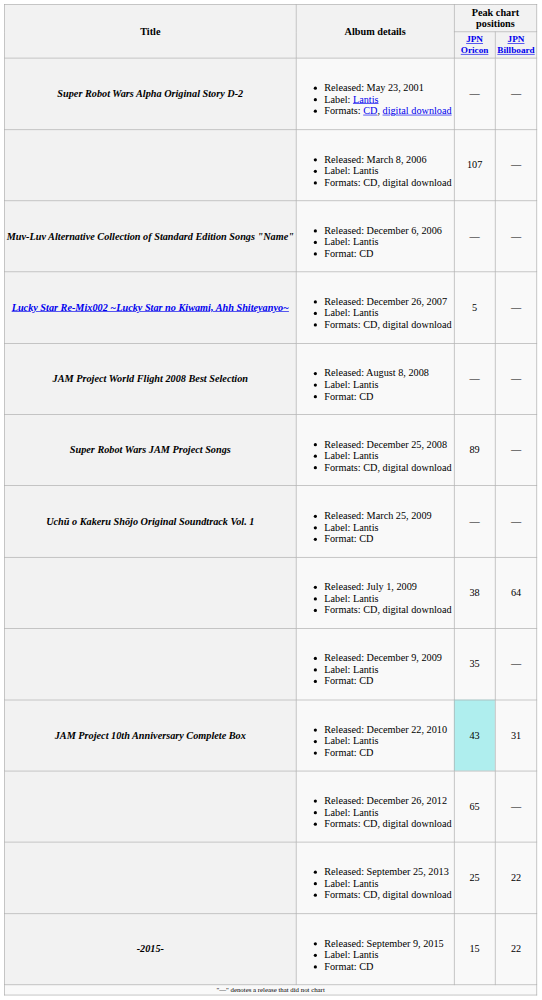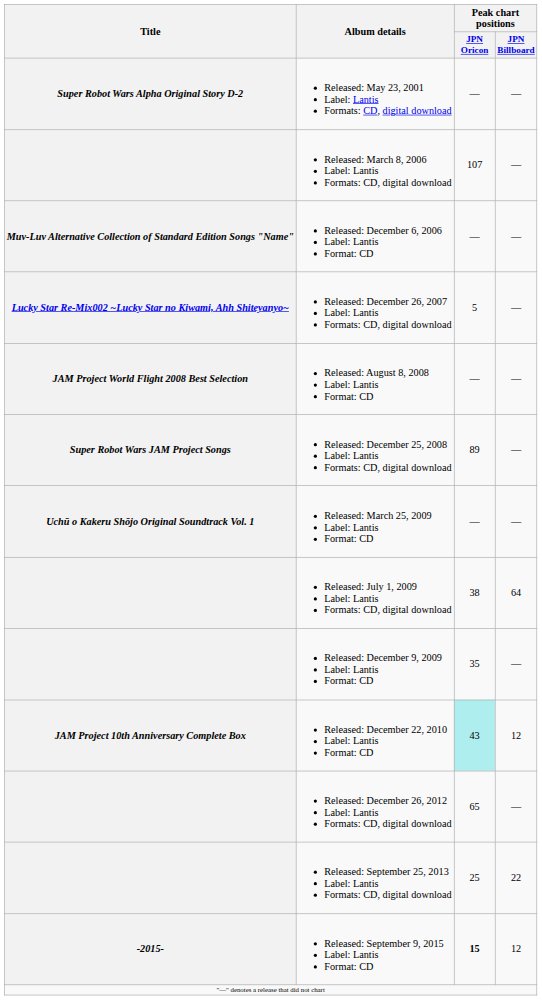Released: December 22, 2010 Label: Lantis Format: CD | Peak chart positions / JPN Billboard: 31 -> 12
Released: September 9, 2015 Label: Lantis Format: CD | Peak chart positions / JPN Oricon: normal -> bold
Released: September 9, 2015 Label: Lantis Format: CD | Peak chart positions / JPN Billboard: 22 -> 12
